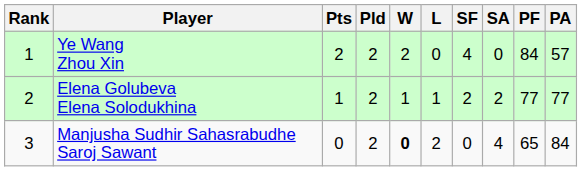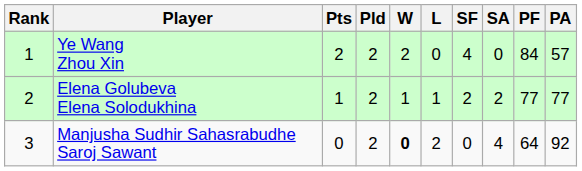Manjusha Sudhir Sahasrabudhe Saroj Sawant | PF: 65 -> 64
Manjusha Sudhir Sahasrabudhe Saroj Sawant | PA: 84 -> 92
